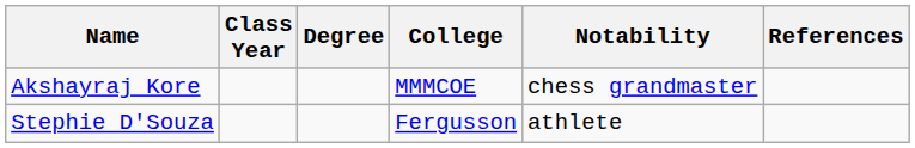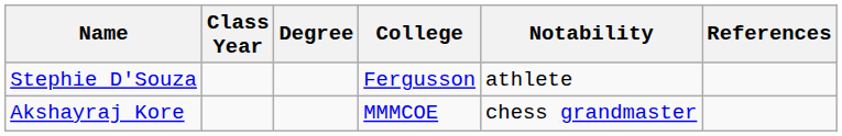rows swapped: Akshayraj Kore <-> Stephie D'Souza
